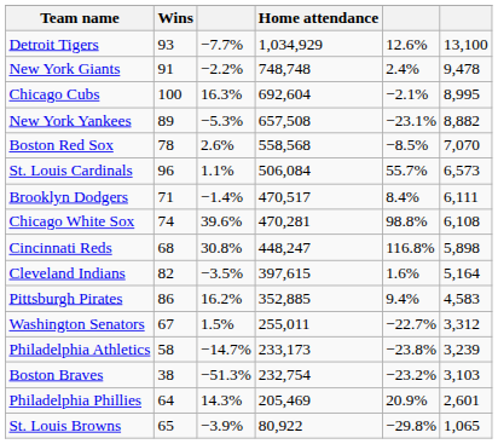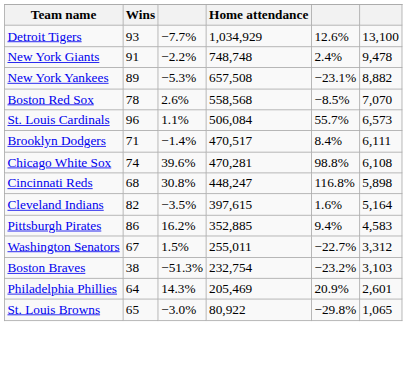- row: Chicago Cubs | 100 | 16.3% | 692,604 | −2.1% | 8,995
- row: Philadelphia Athletics | 58 | −14.7% | 233,173 | −23.8% | 3,239
St. Louis Browns | column 3: −3.9% -> −3.0%
